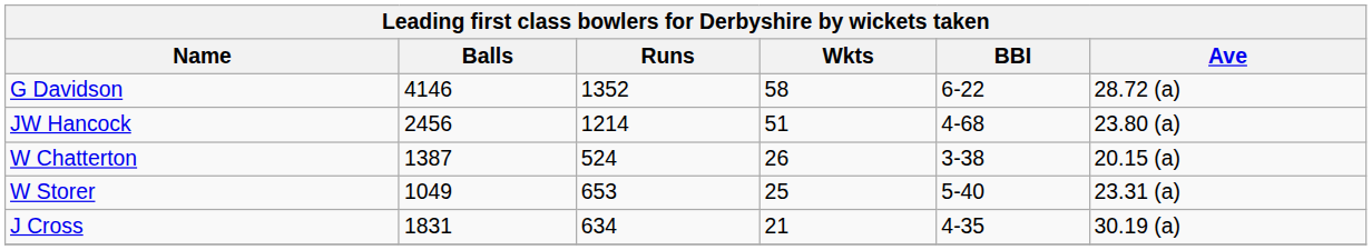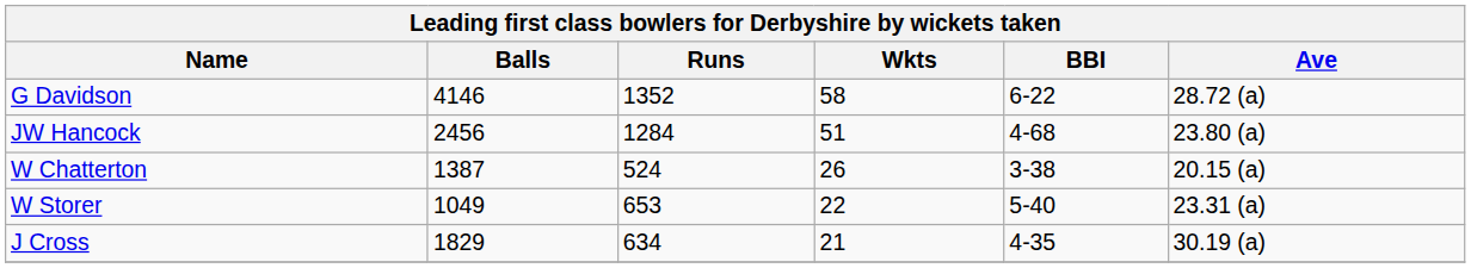JW Hancock | Runs: 1214 -> 1284
W Storer | Wkts: 25 -> 22
J Cross | Balls: 1831 -> 1829
